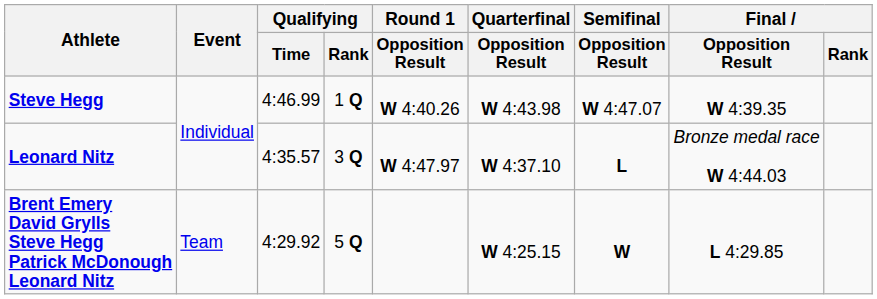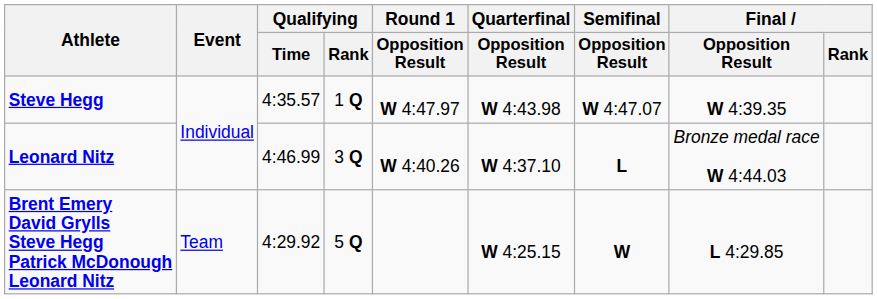Steve Hegg | Qualifying / Time: 4:46.99 -> 4:35.57
Steve Hegg | Round 1 / Opposition Result: W 4:40.26 -> W 4:47.97
Leonard Nitz | Qualifying / Time: 4:35.57 -> 4:46.99
Leonard Nitz | Round 1 / Opposition Result: W 4:47.97 -> W 4:40.26
